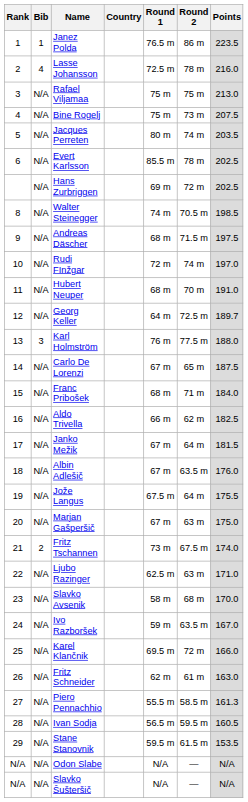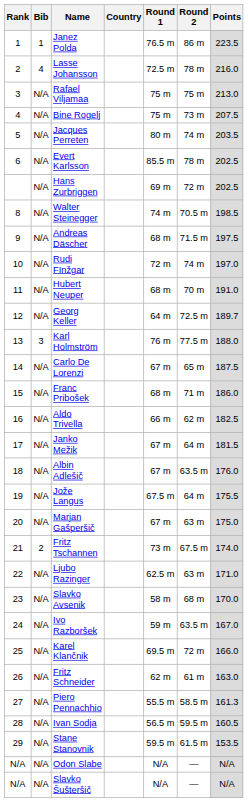Franc Pribošek | Points: 184.0 -> 186.0
